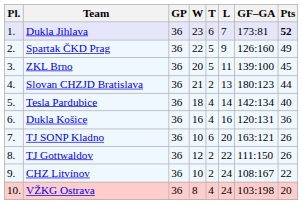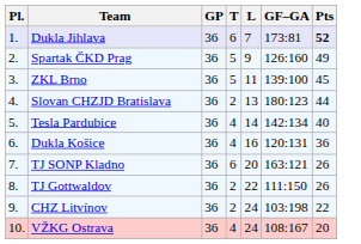- column: W | 23 | 22 | 20 | 21 | 18 | 16 | 10 | 12 | 10 | 8
CHZ Litvínov | GF–GA: 108:167 -> 103:198
VŽKG Ostrava | GF–GA: 103:198 -> 108:167
